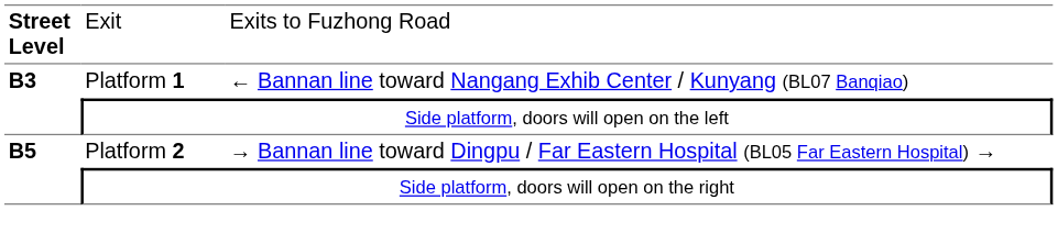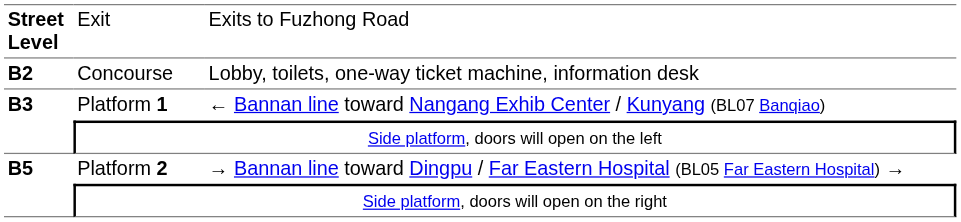+ row: B2 | Concourse | Lobby, toilets, one-way ticket machine, information desk
